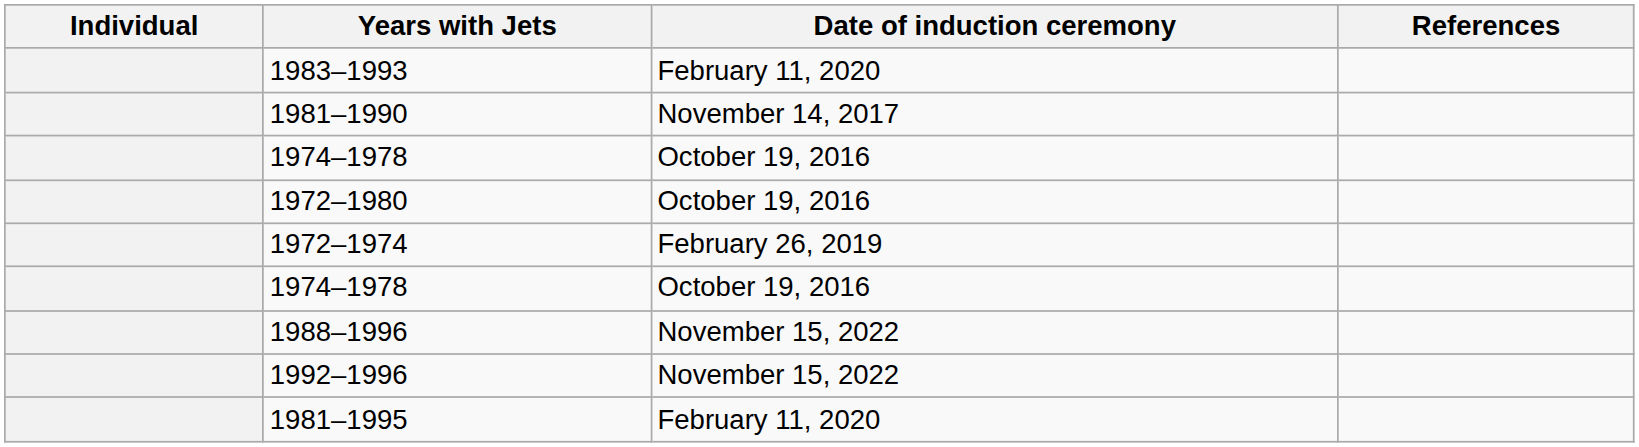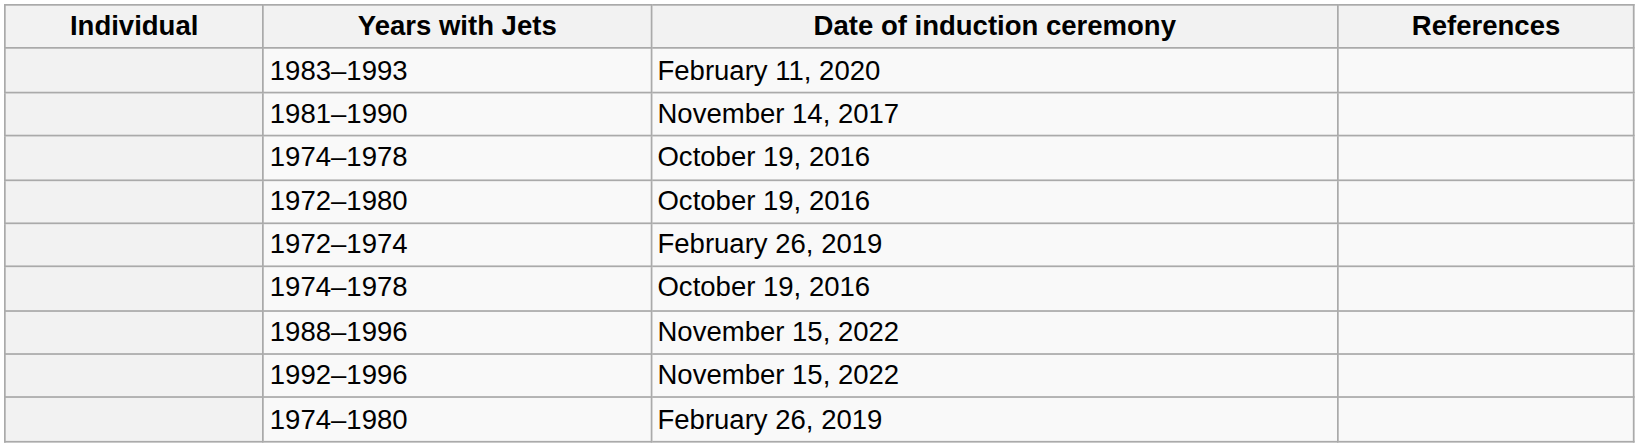+ row: 1974–1980 | February 26, 2019
- row: 1981–1995 | February 11, 2020
